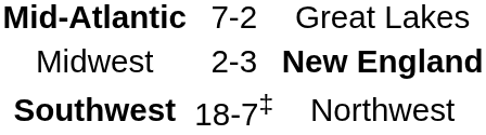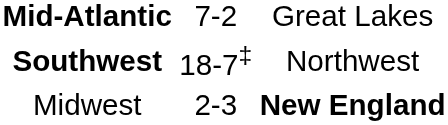rows swapped: Southwest <-> Midwest
